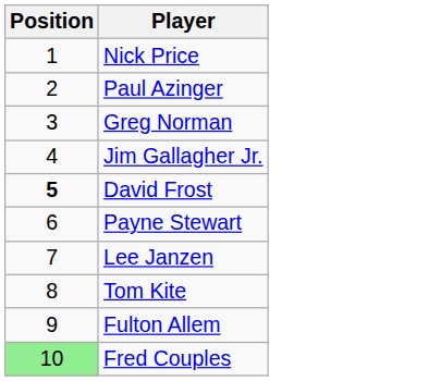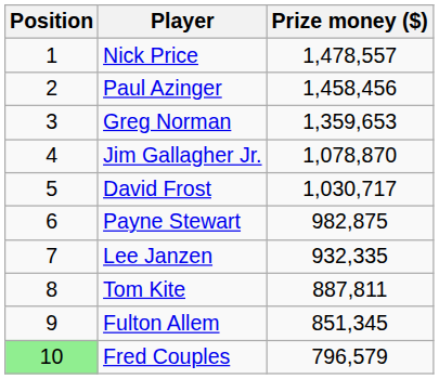+ column: Prize money ($) | 1,478,557 | 1,458,456 | 1,359,653 | 1,078,870 | 1,030,717 | 982,875 | 932,335 | 887,811 | 851,345 | 796,579
David Frost | Position: bold -> normal
